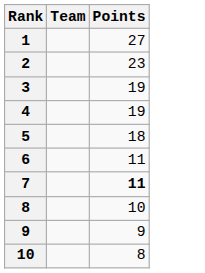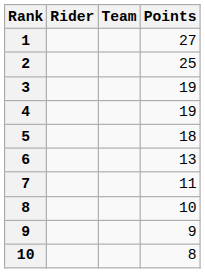+ column: Rider
2 | Points: 23 -> 25
6 | Points: 11 -> 13
7 | Points: bold -> normal
